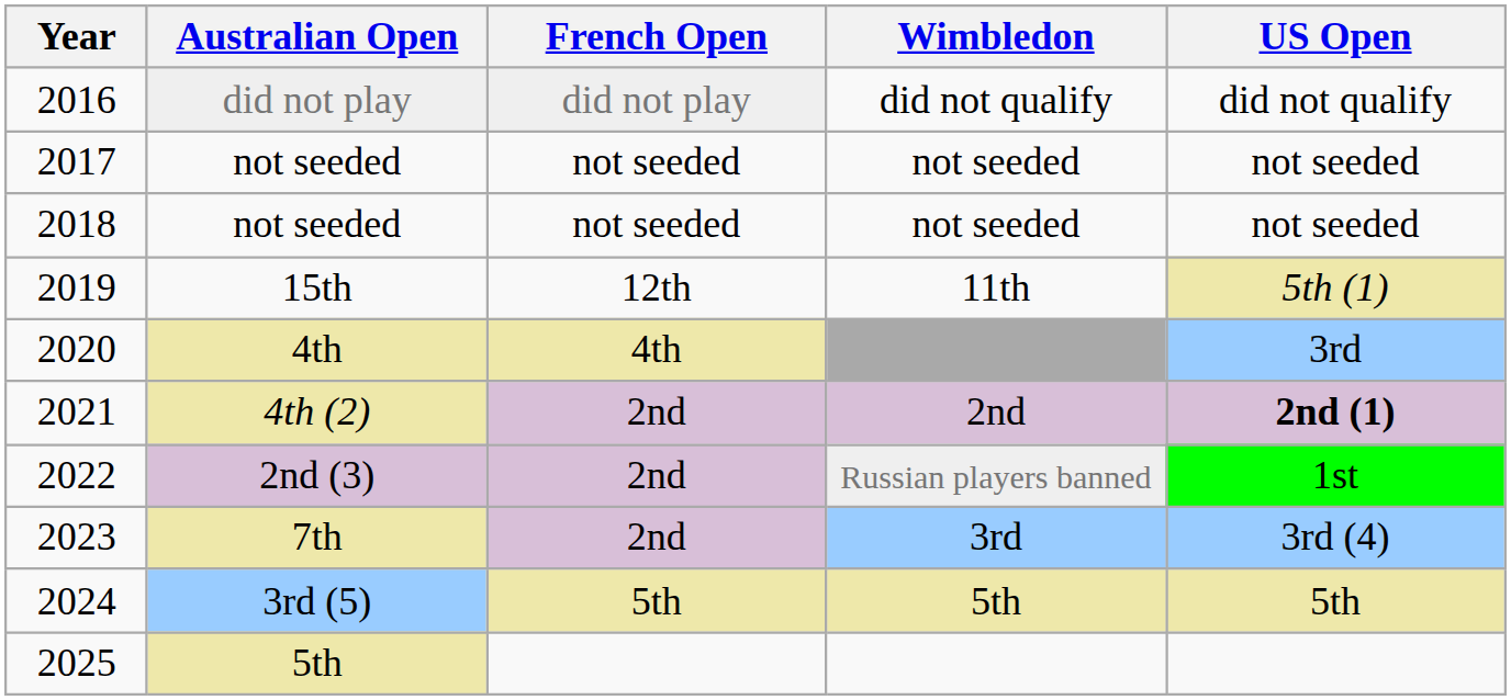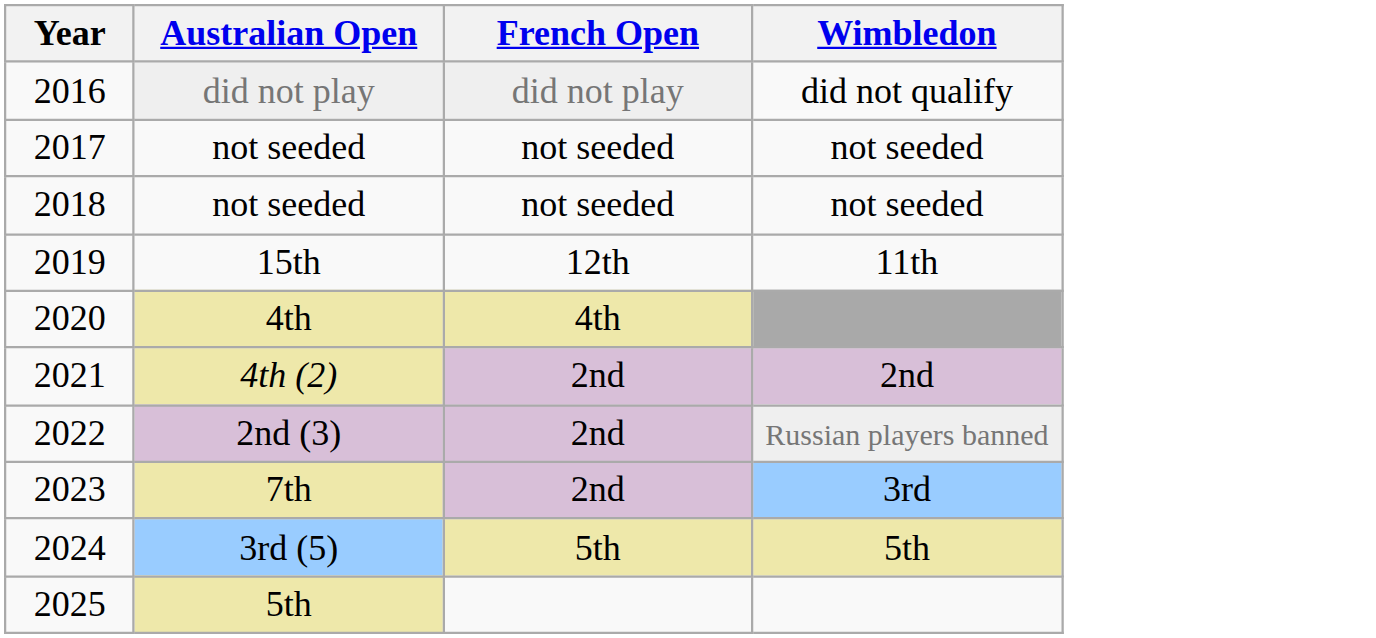- column: US Open | did not qualify | not seeded | not seeded | 5th (1) | 3rd | 2nd (1) | 1st | 3rd (4) | 5th
